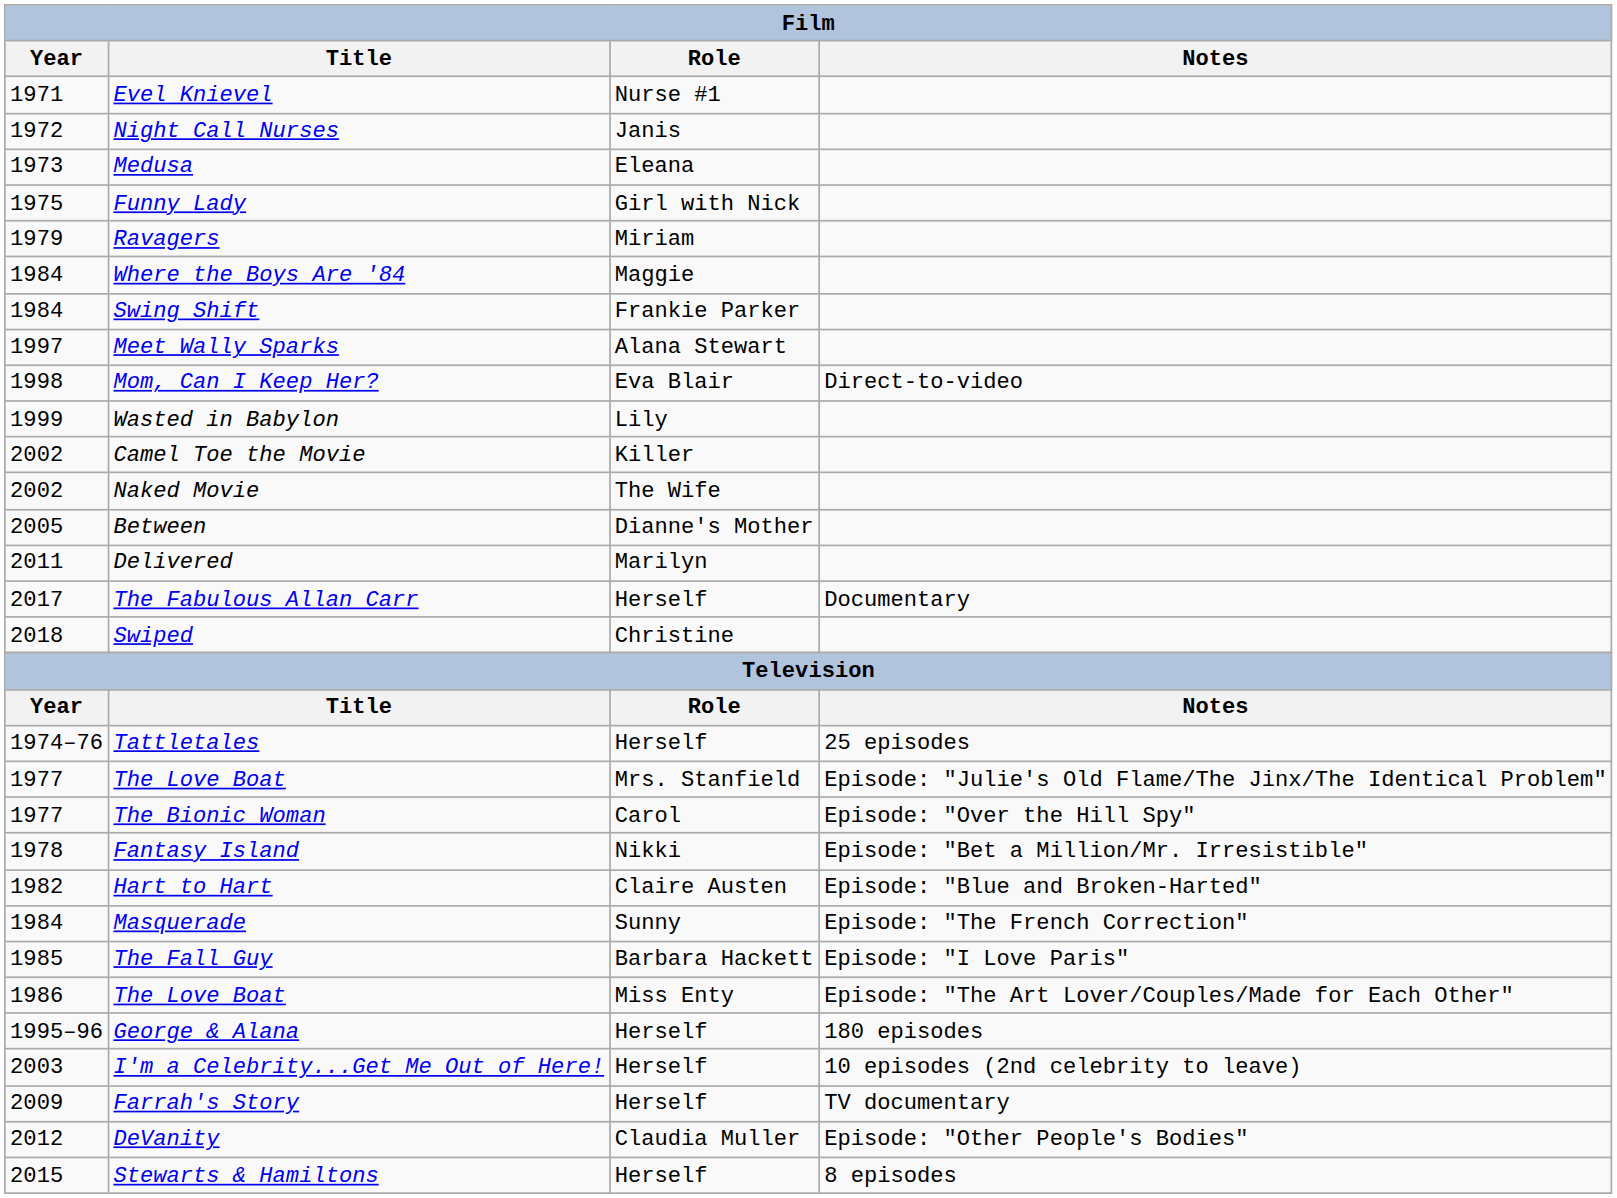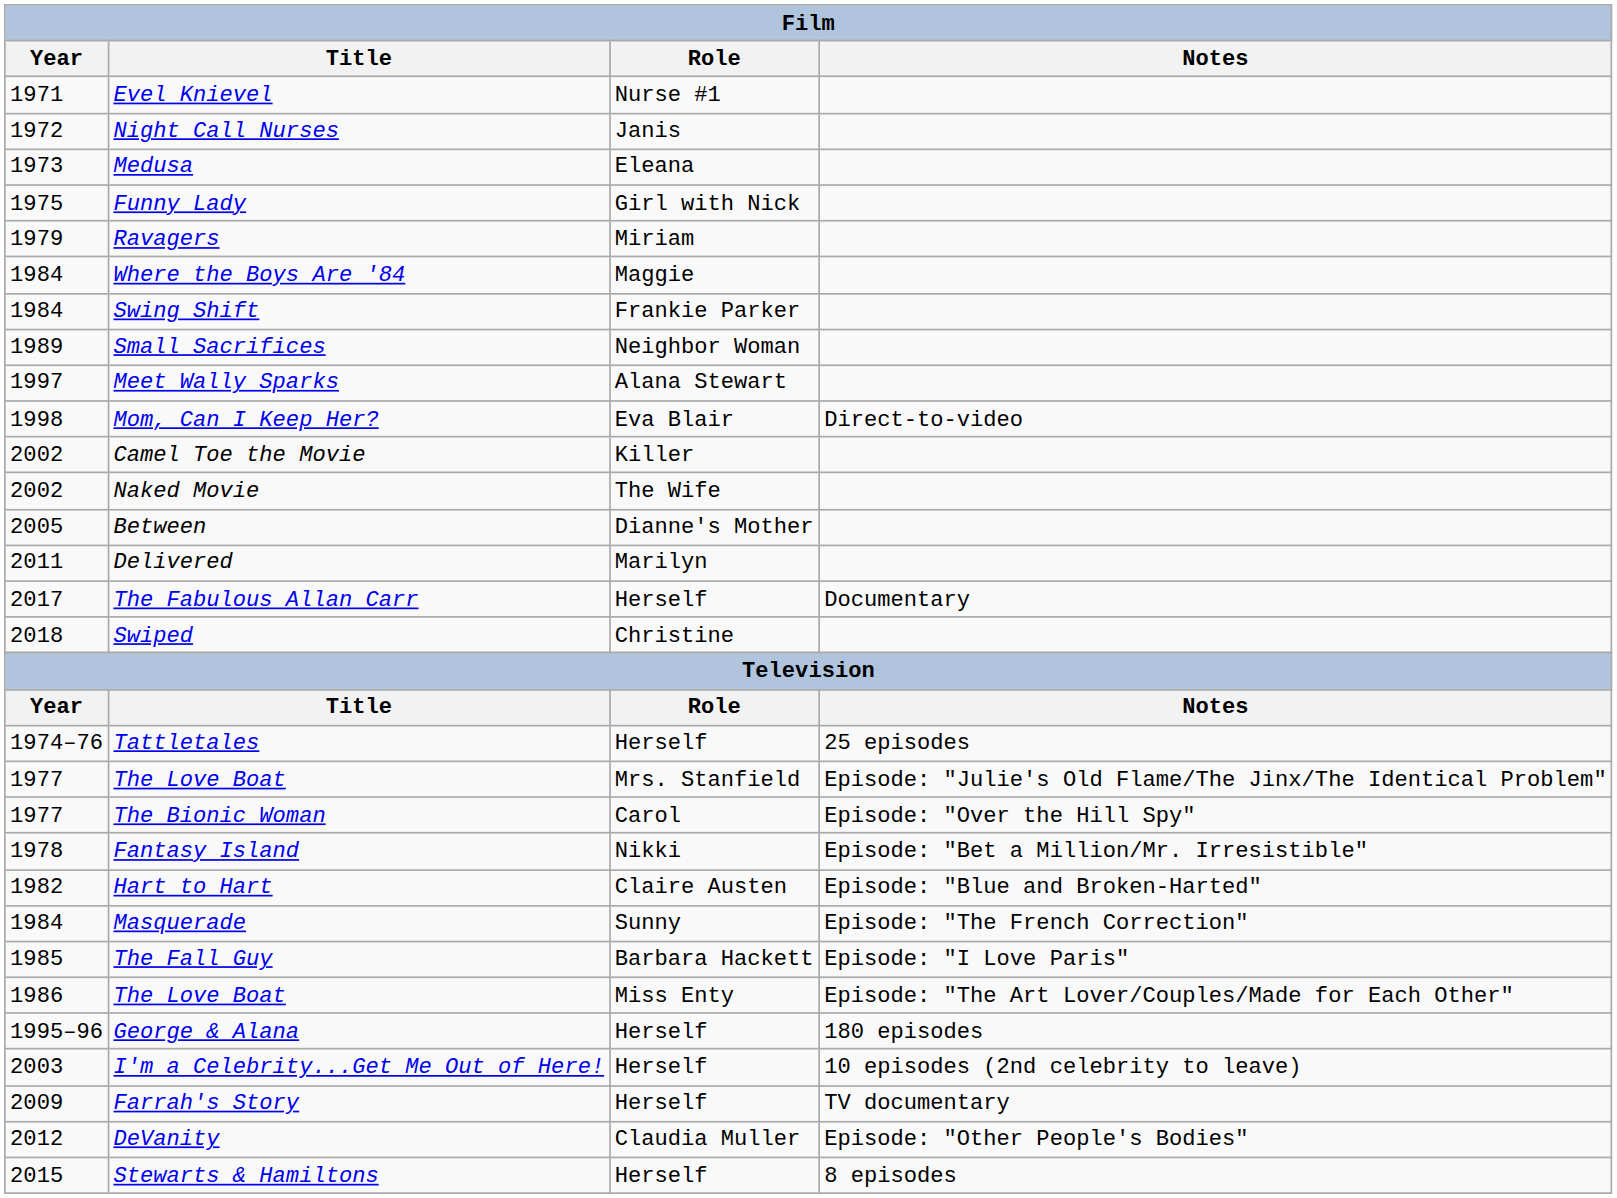+ row: 1989 | Small Sacrifices | Neighbor Woman
- row: 1999 | Wasted in Babylon | Lily
